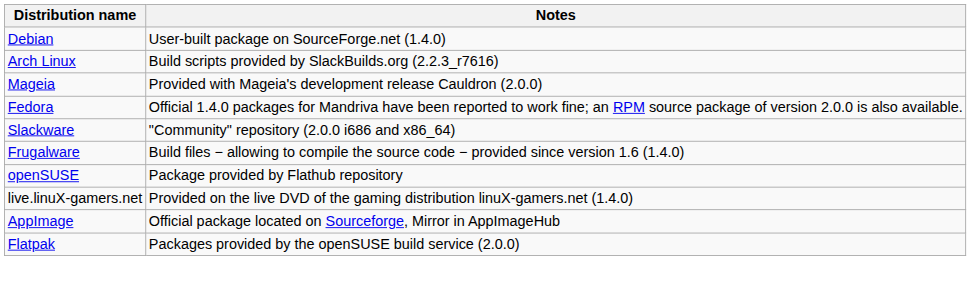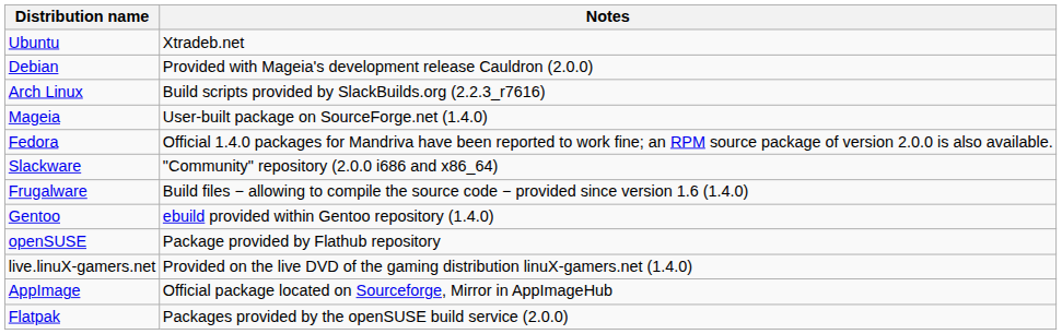+ row: Ubuntu | Xtradeb.net
Debian | Notes: User-built package on SourceForge.net (1.4.0) -> Provided with Mageia's development release Cauldron (2.0.0)
Mageia | Notes: Provided with Mageia's development release Cauldron (2.0.0) -> User-built package on SourceForge.net (1.4.0)
+ row: Gentoo | ebuild provided within Gentoo repository (1.4.0)
